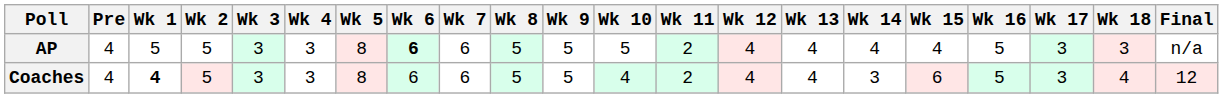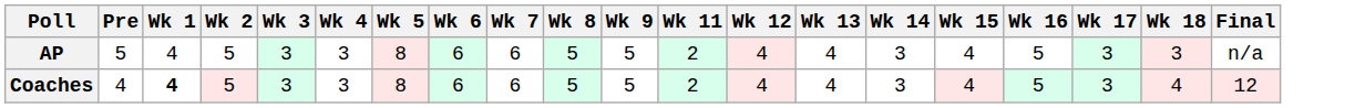- column: Wk 10 | 5 | 4
AP | Pre: 4 -> 5
AP | Wk 1: 5 -> 4
AP | Wk 6: bold -> normal
AP | Wk 14: 4 -> 3
Coaches | Wk 15: 6 -> 4
